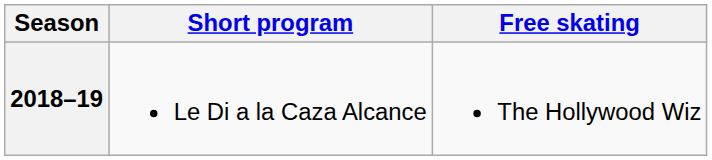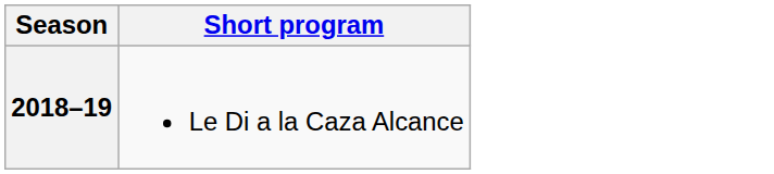- column: Free skating | The Hollywood Wiz
